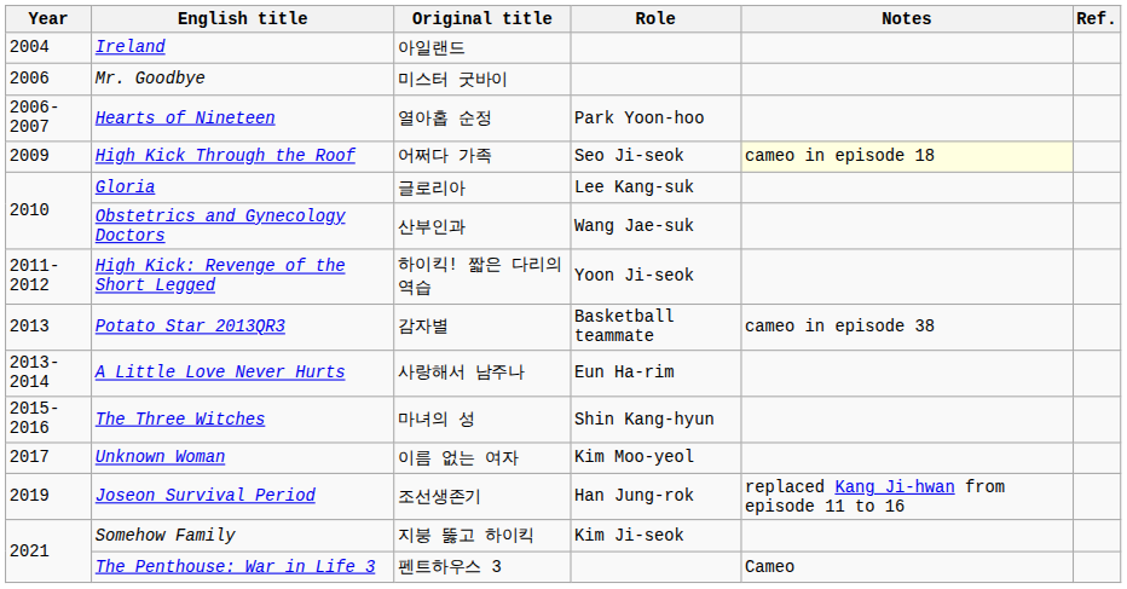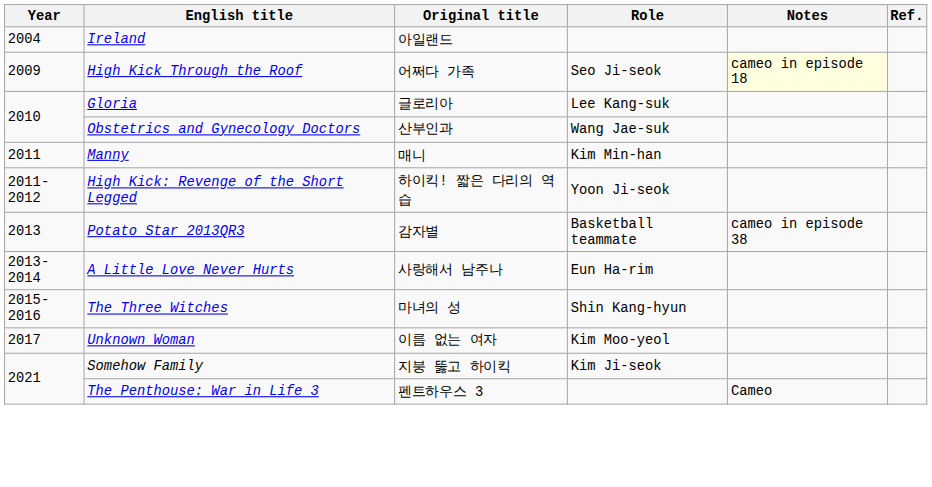- row: 2006 | Mr. Goodbye | 미스터 굿바이
- row: 2006-2007 | Hearts of Nineteen | 열아홉 순정 | Park Yoon-hoo
+ row: 2011 | Manny | 매니 | Kim Min-han
- row: 2019 | Joseon Survival Period | 조선생존기 | Han Jung-rok | replaced Kang Ji-hwan from episode 11 to 16
